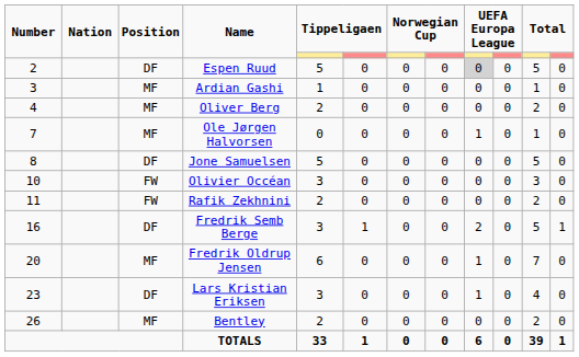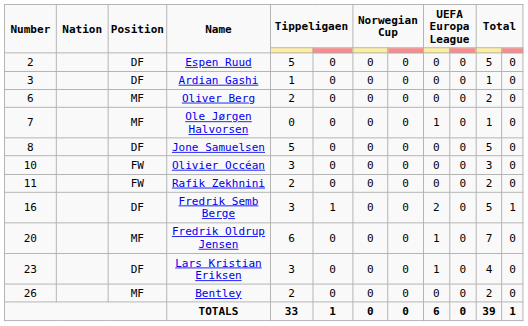Espen Ruud | column 9: lightgrey background -> no background
Ardian Gashi | Position: MF -> DF
Oliver Berg | Number: 4 -> 6
